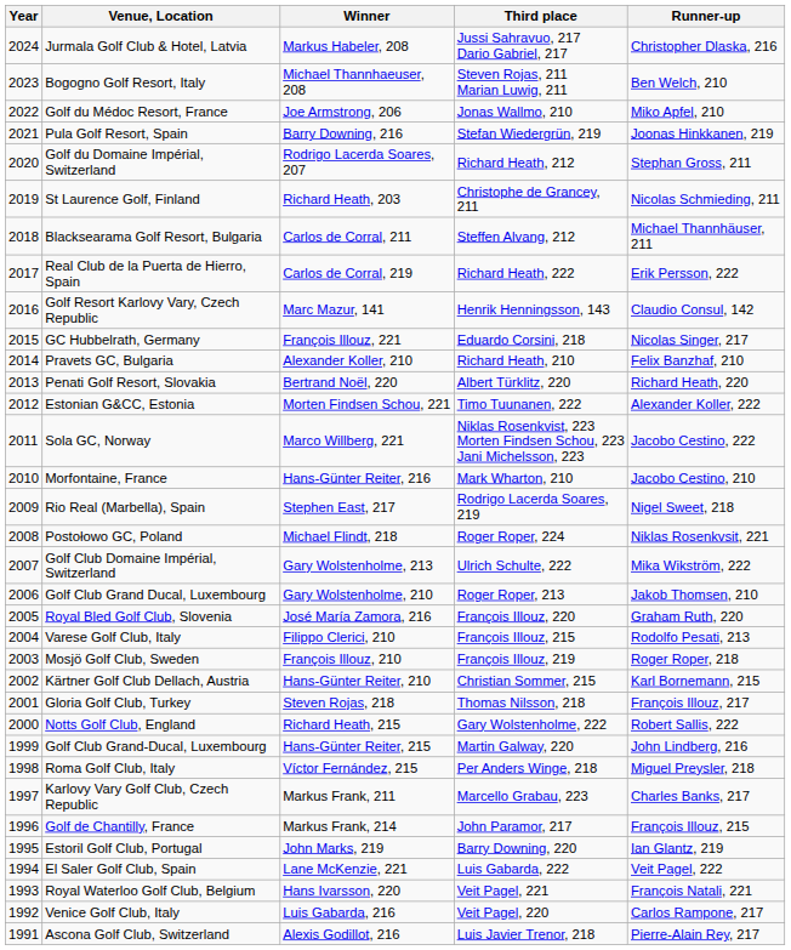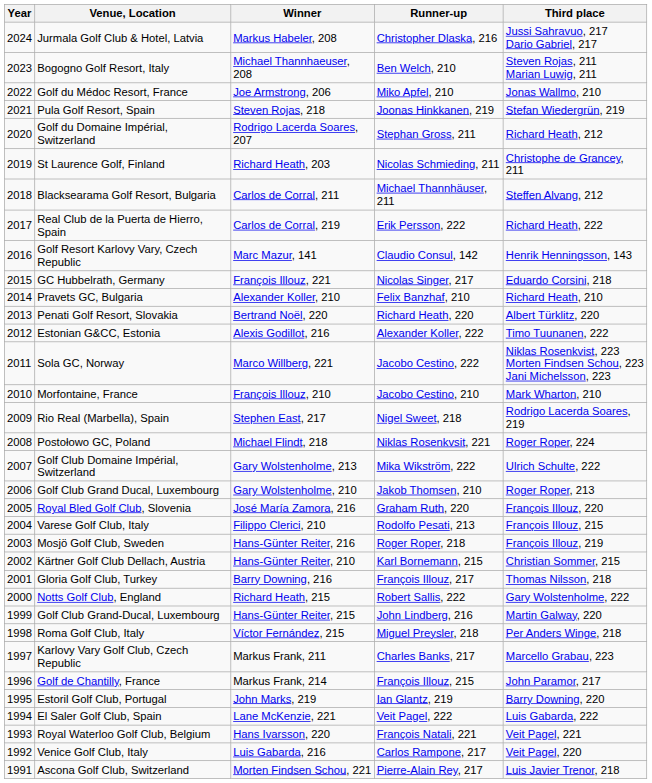columns swapped: Runner-up <-> Third place
Pula Golf Resort, Spain | Winner: Barry Downing, 216 -> Steven Rojas, 218
Estonian G&CC, Estonia | Winner: Morten Findsen Schou, 221 -> Alexis Godillot, 216
Morfontaine, France | Winner: Hans-Günter Reiter, 216 -> François Illouz, 210
Mosjö Golf Club, Sweden | Winner: François Illouz, 210 -> Hans-Günter Reiter, 216
Gloria Golf Club, Turkey | Winner: Steven Rojas, 218 -> Barry Downing, 216
Ascona Golf Club, Switzerland | Winner: Alexis Godillot, 216 -> Morten Findsen Schou, 221
